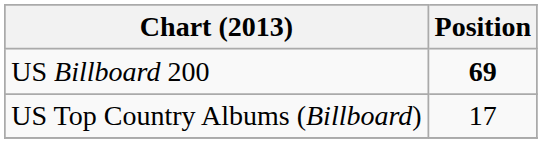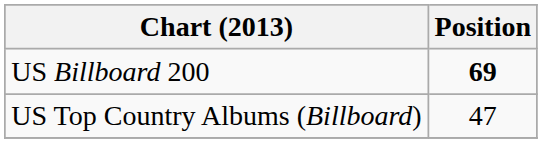US Top Country Albums (Billboard) | Position: 17 -> 47
